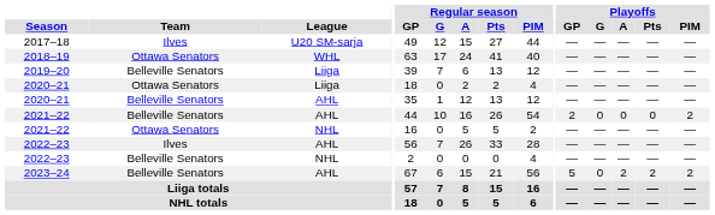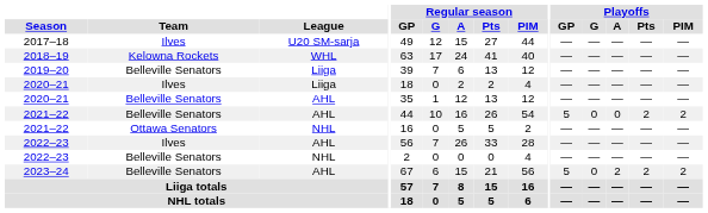2018–19 | Team: Ottawa Senators -> Kelowna Rockets
2020–21 / Liiga | Team: Ottawa Senators -> Ilves
2021–22 / AHL | Playoffs / GP: 2 -> 5
2021–22 / AHL | Playoffs / Pts: 0 -> 2
